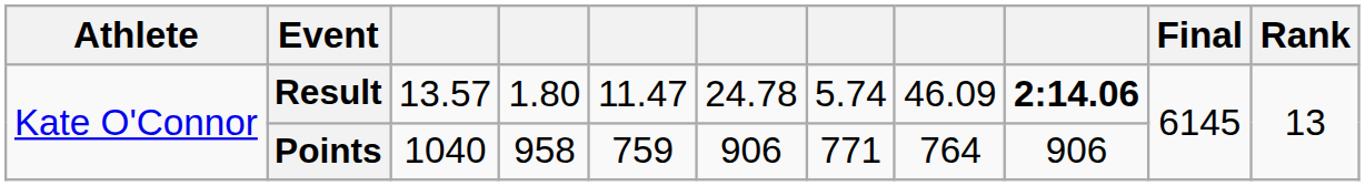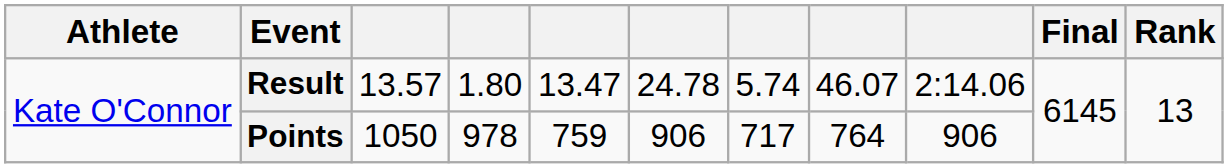Result | column 5: 11.47 -> 13.47
Result | column 8: 46.09 -> 46.07
Result | column 9: bold -> normal
Points | column 3: 1040 -> 1050
Points | column 4: 958 -> 978
Points | column 7: 771 -> 717
